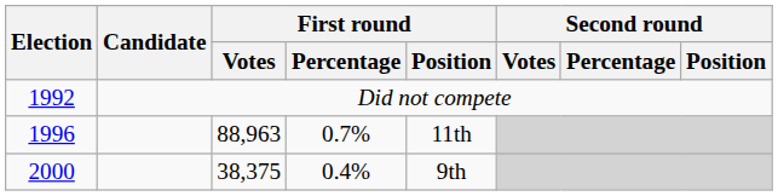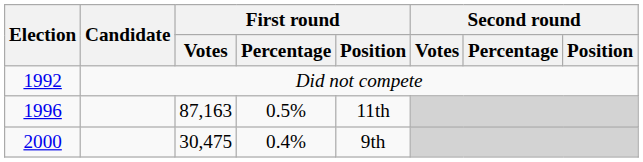1996 | First round / Votes: 88,963 -> 87,163
1996 | First round / Percentage: 0.7% -> 0.5%
2000 | First round / Votes: 38,375 -> 30,475
